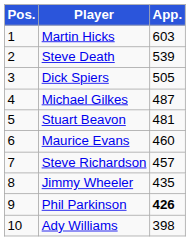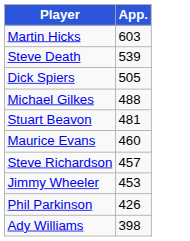- column: Pos. | 1 | 2 | 3 | 4 | 5 | 6 | 7 | 8 | 9 | 10
Michael Gilkes | App.: 487 -> 488
Jimmy Wheeler | App.: 435 -> 453
Phil Parkinson | App.: bold -> normal
